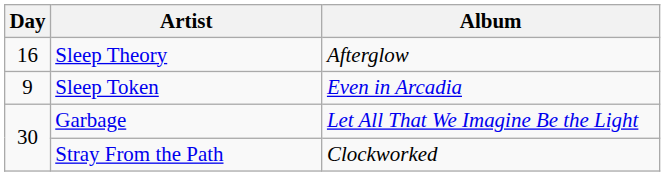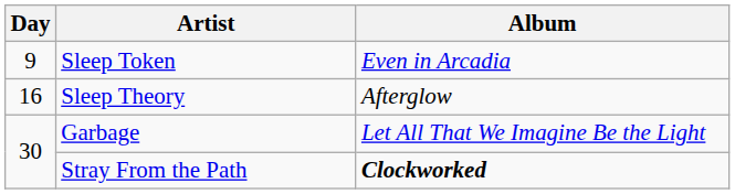rows swapped: Sleep Token <-> Sleep Theory
Stray From the Path | Album: normal -> bold
